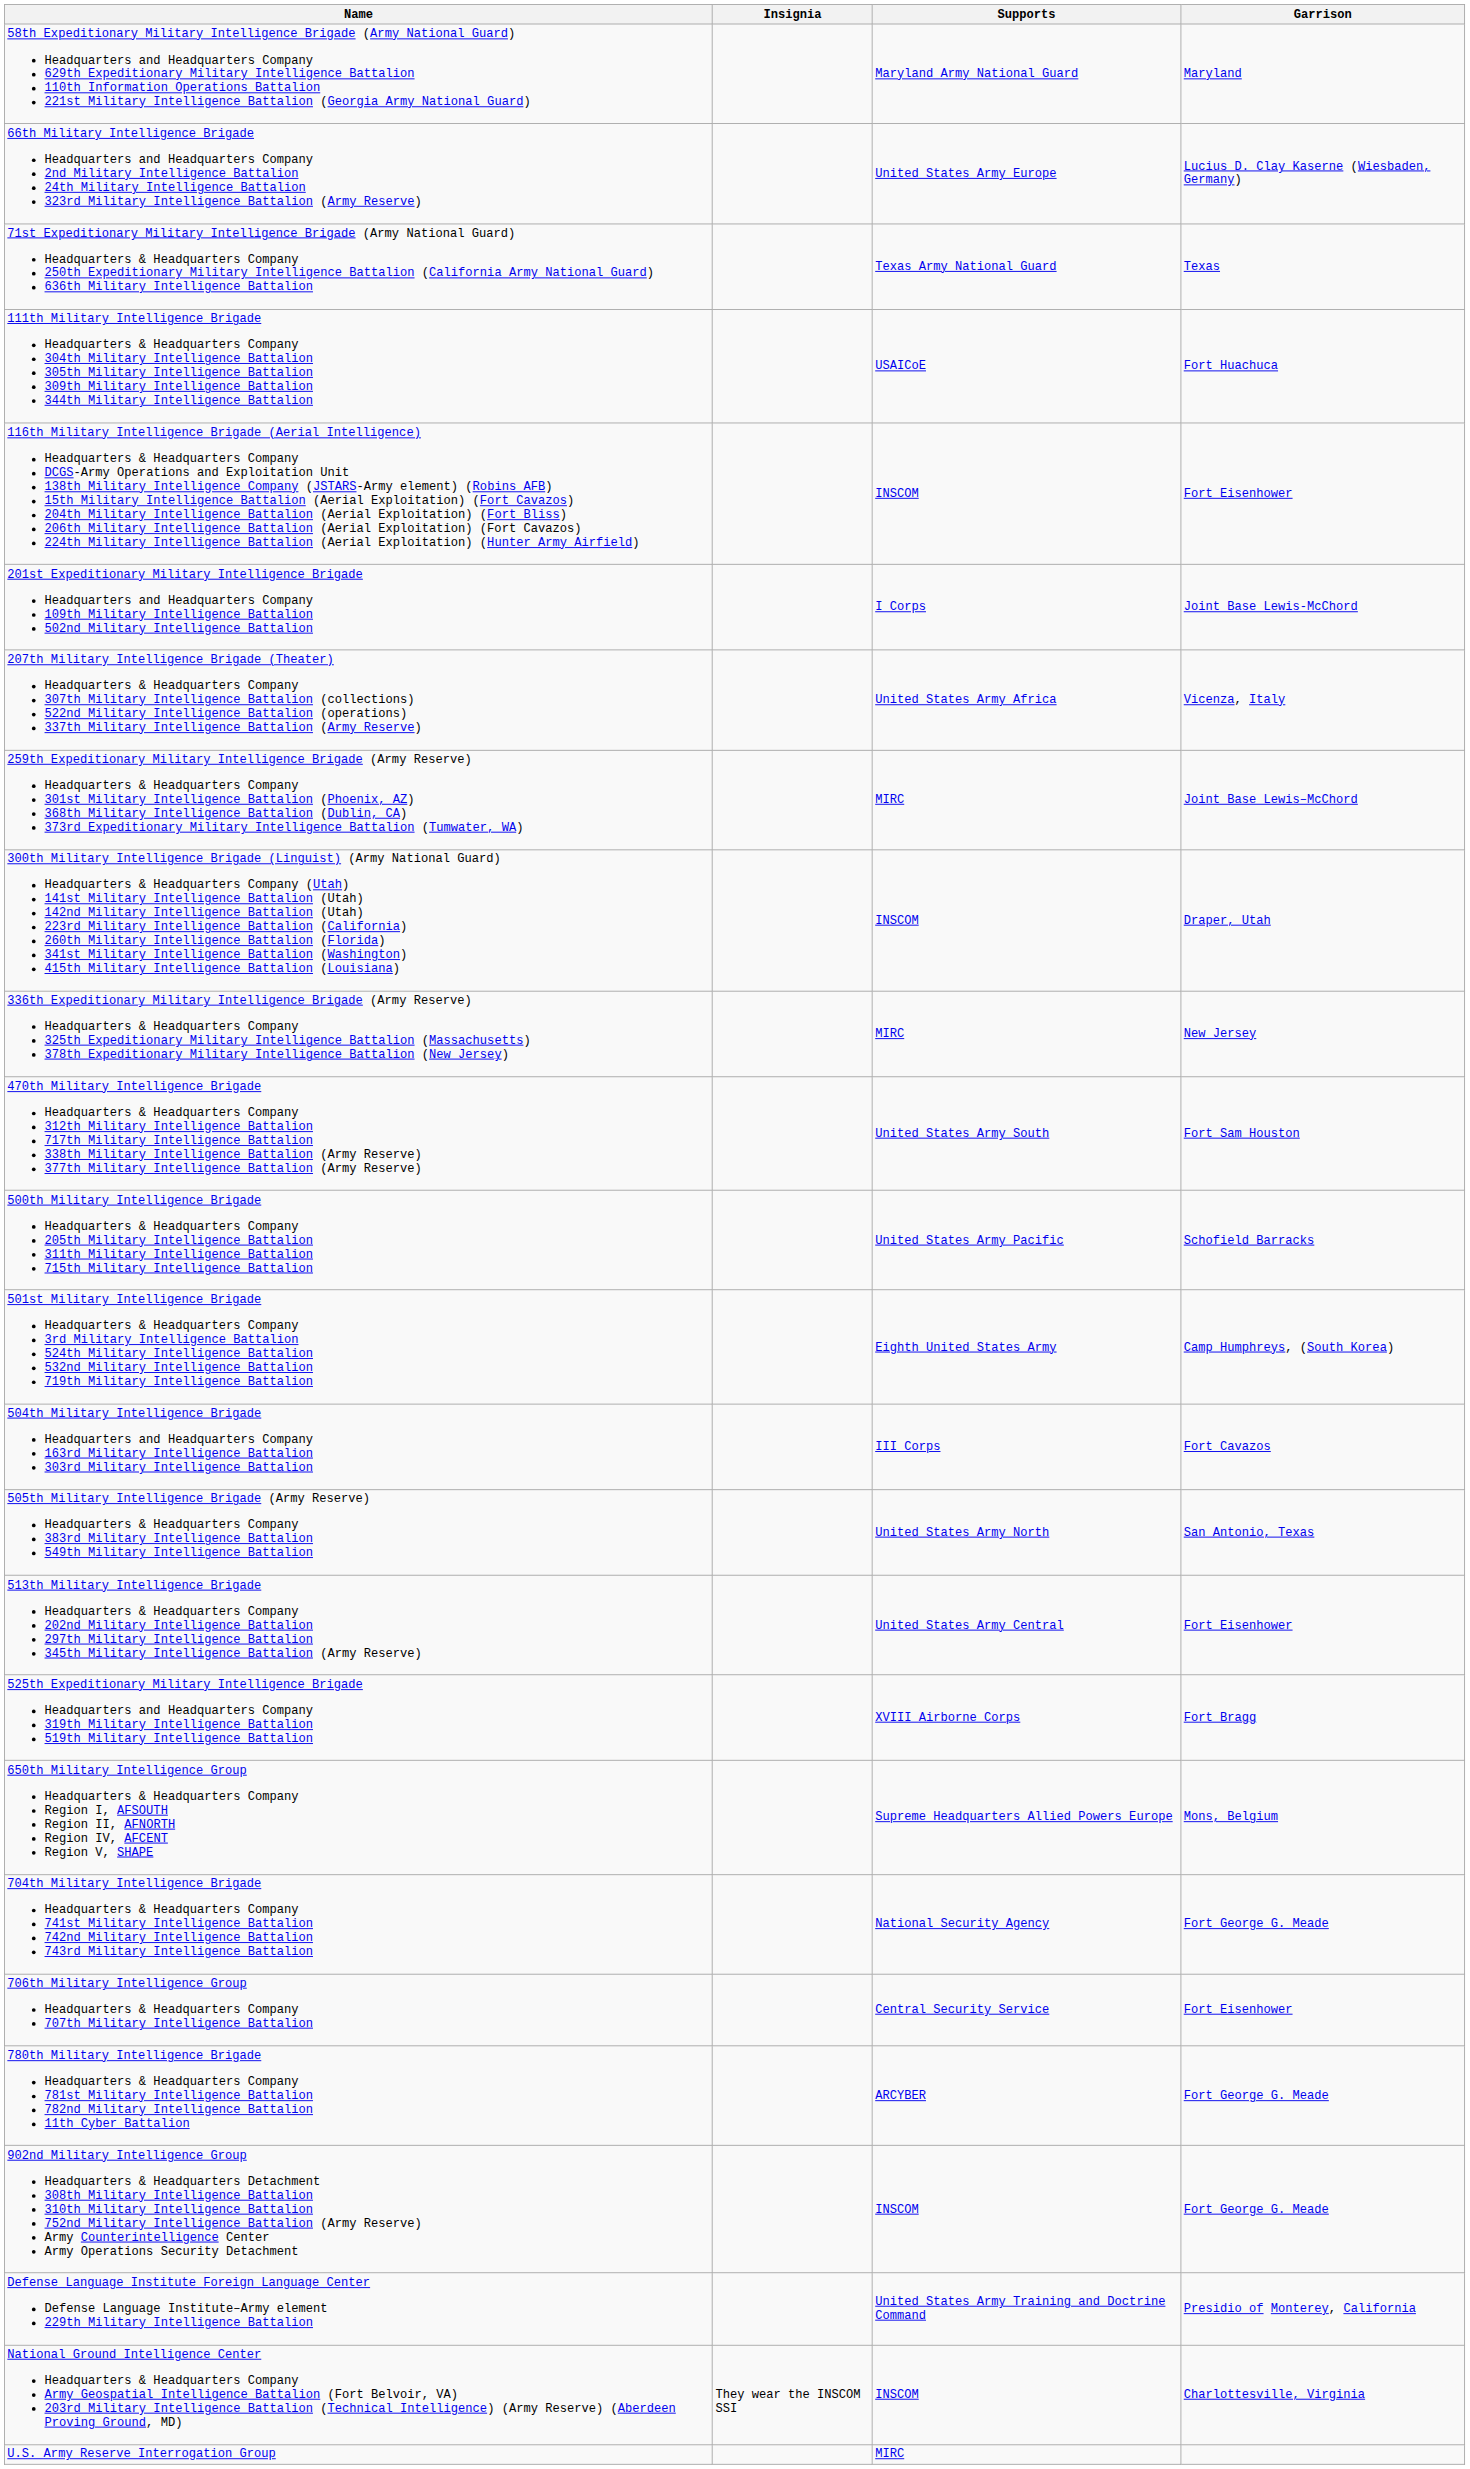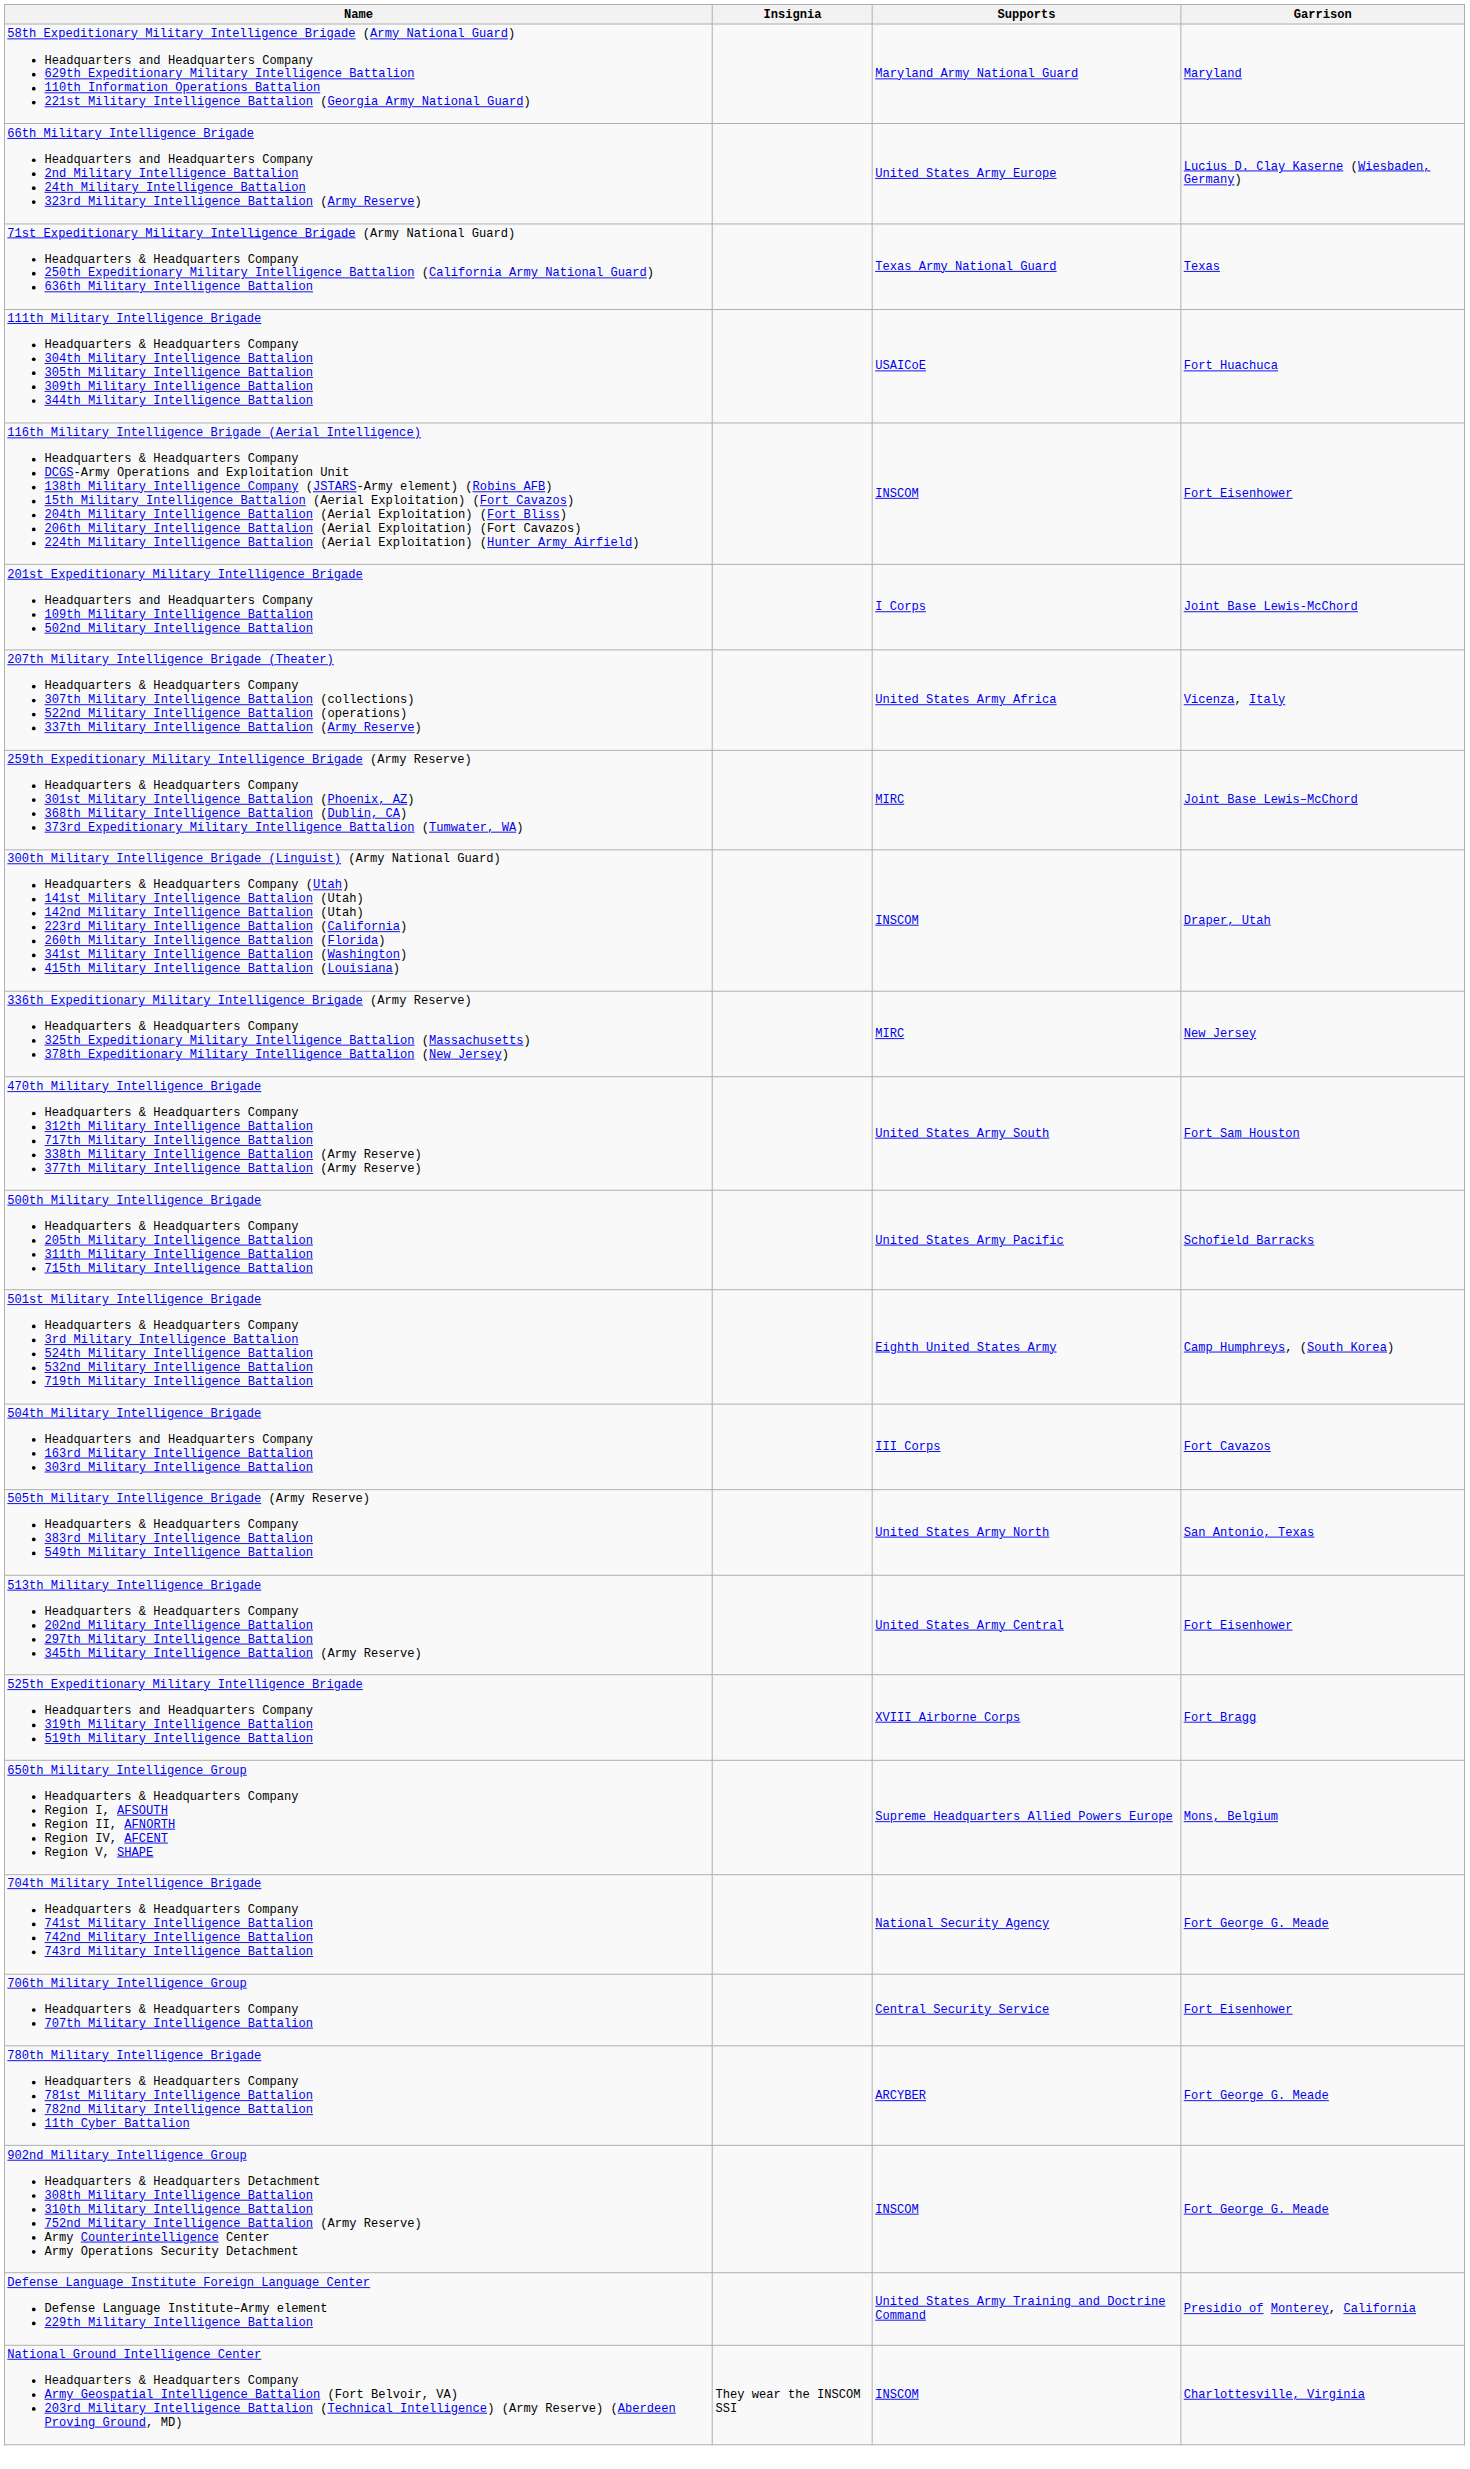- row: U.S. Army Reserve Interrogation Group | MIRC
